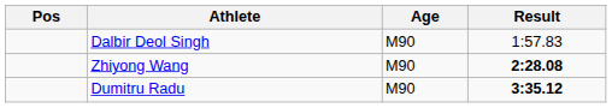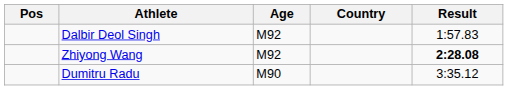+ column: Country
Dalbir Deol Singh | Age: M90 -> M92
Zhiyong Wang | Age: M90 -> M92
Dumitru Radu | Result: bold -> normal
